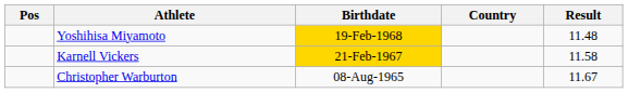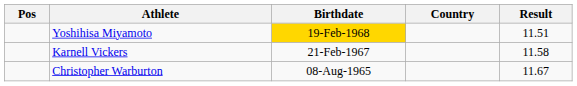Yoshihisa Miyamoto | Result: 11.48 -> 11.51
Karnell Vickers | Birthdate: gold background -> no background
